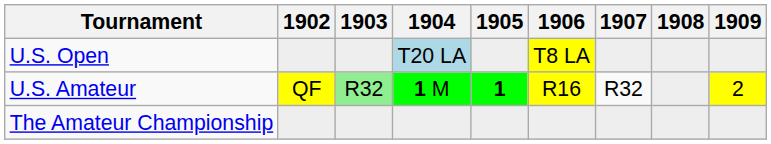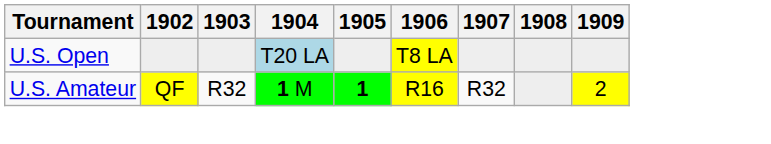U.S. Amateur | 1903: lightgreen background -> no background
- row: The Amateur Championship
